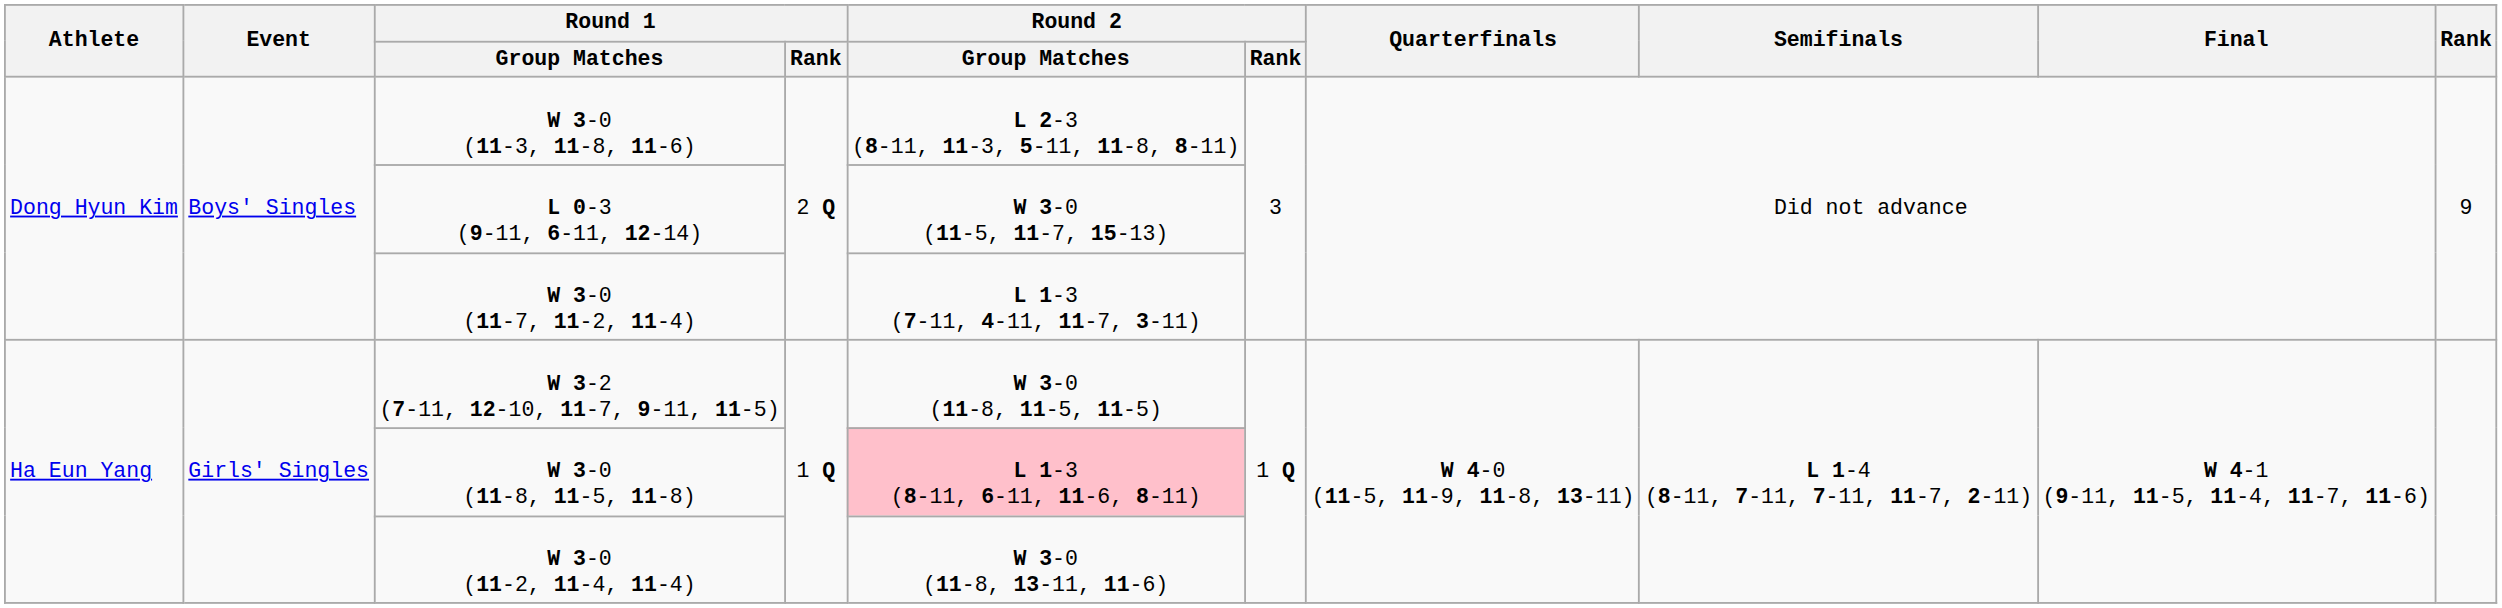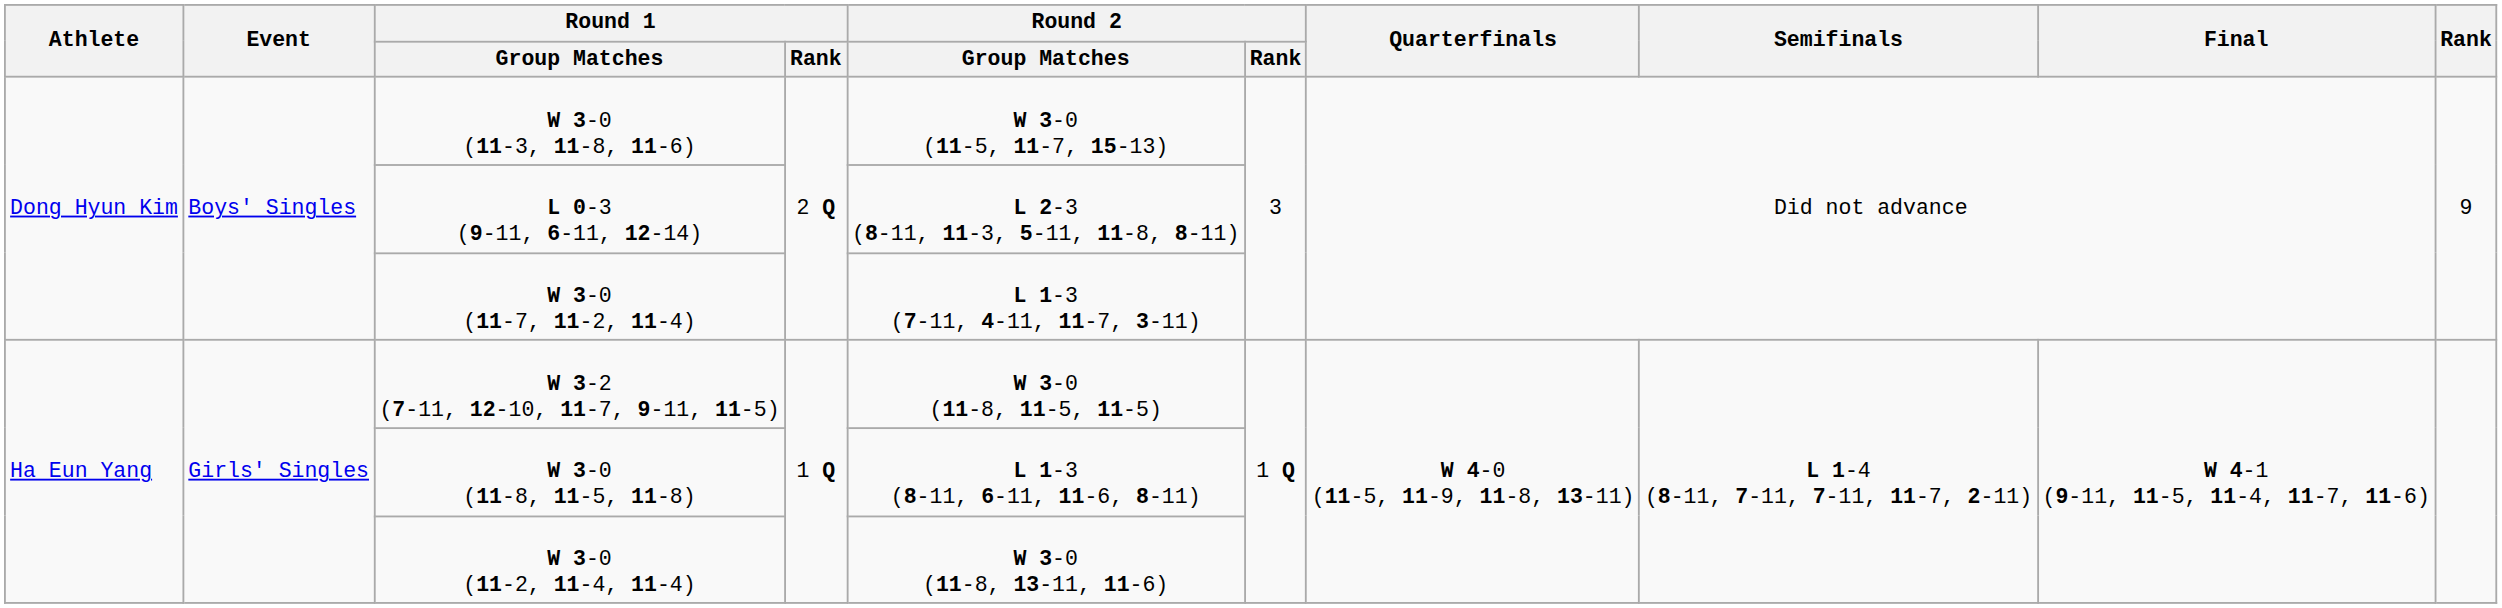W 3-0 (11-3, 11-8, 11-6) | Round 2 / Group Matches: L 2-3 (8-11, 11-3, 5-11, 11-8, 8-11) -> W 3-0 (11-5, 11-7, 15-13)
L 0-3 (9-11, 6-11, 12-14) | Round 2 / Group Matches: W 3-0 (11-5, 11-7, 15-13) -> L 2-3 (8-11, 11-3, 5-11, 11-8, 8-11)
W 3-0 (11-8, 11-5, 11-8) | Round 2 / Group Matches: pink background -> no background
